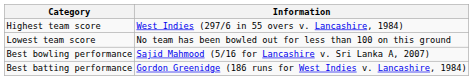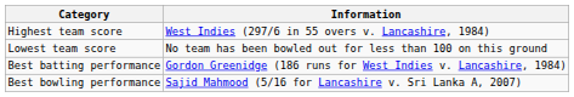rows swapped: Best batting performance <-> Best bowling performance
